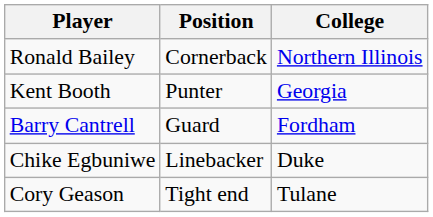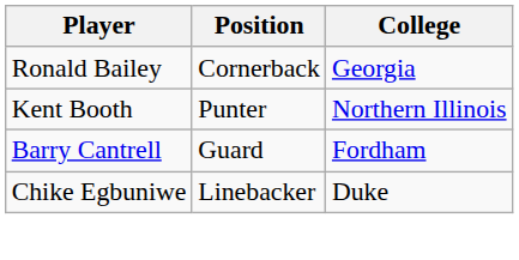Ronald Bailey | College: Northern Illinois -> Georgia
Kent Booth | College: Georgia -> Northern Illinois
- row: Cory Geason | Tight end | Tulane
